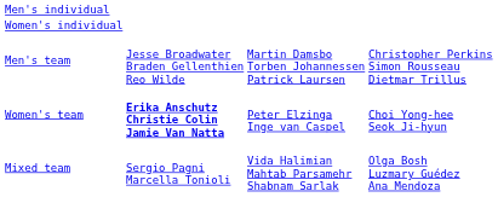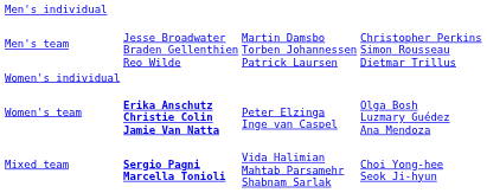rows swapped: Women's individual <-> Men's team
Women's team | column 4: Choi Yong-hee Seok Ji-hyun -> Olga Bosh Luzmary Guédez Ana Mendoza
Mixed team | column 2: normal -> bold
Mixed team | column 4: Olga Bosh Luzmary Guédez Ana Mendoza -> Choi Yong-hee Seok Ji-hyun
